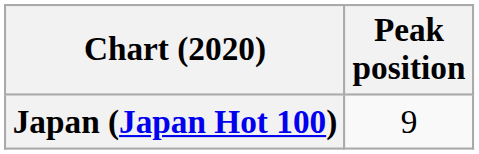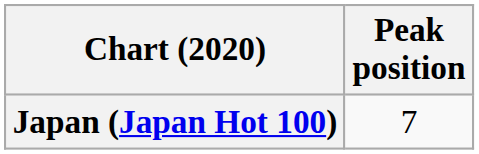Japan (Japan Hot 100) | Peak position: 9 -> 7
